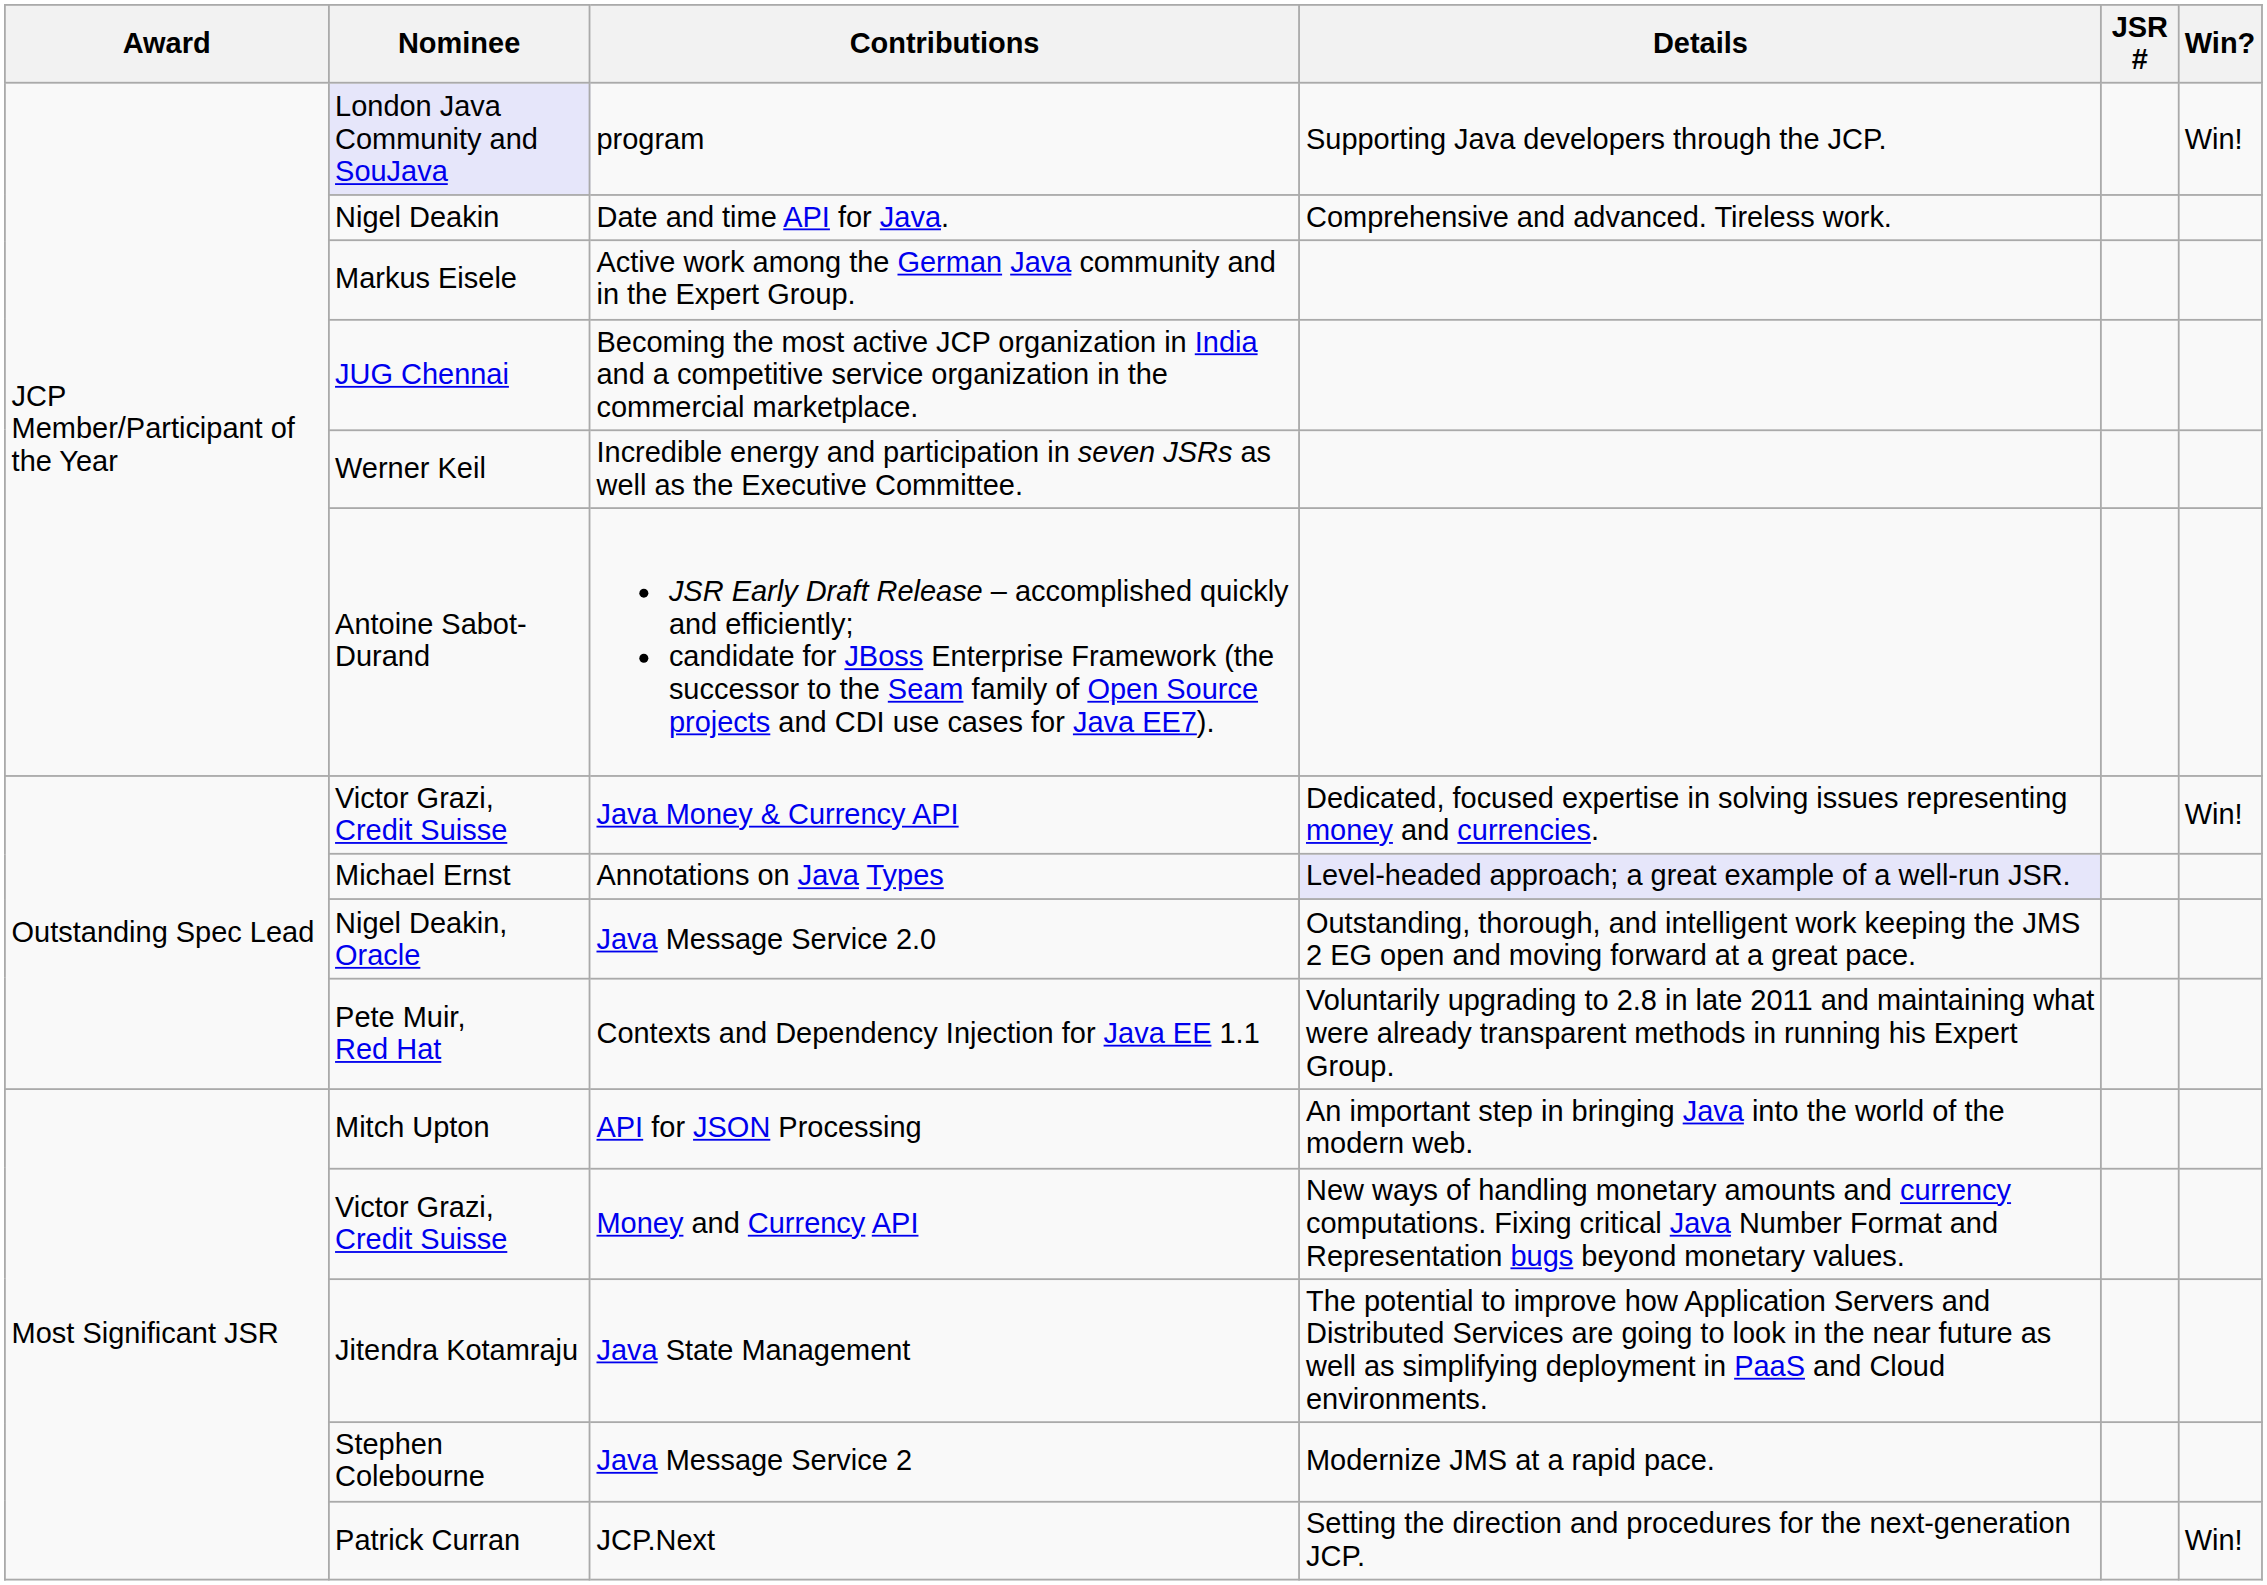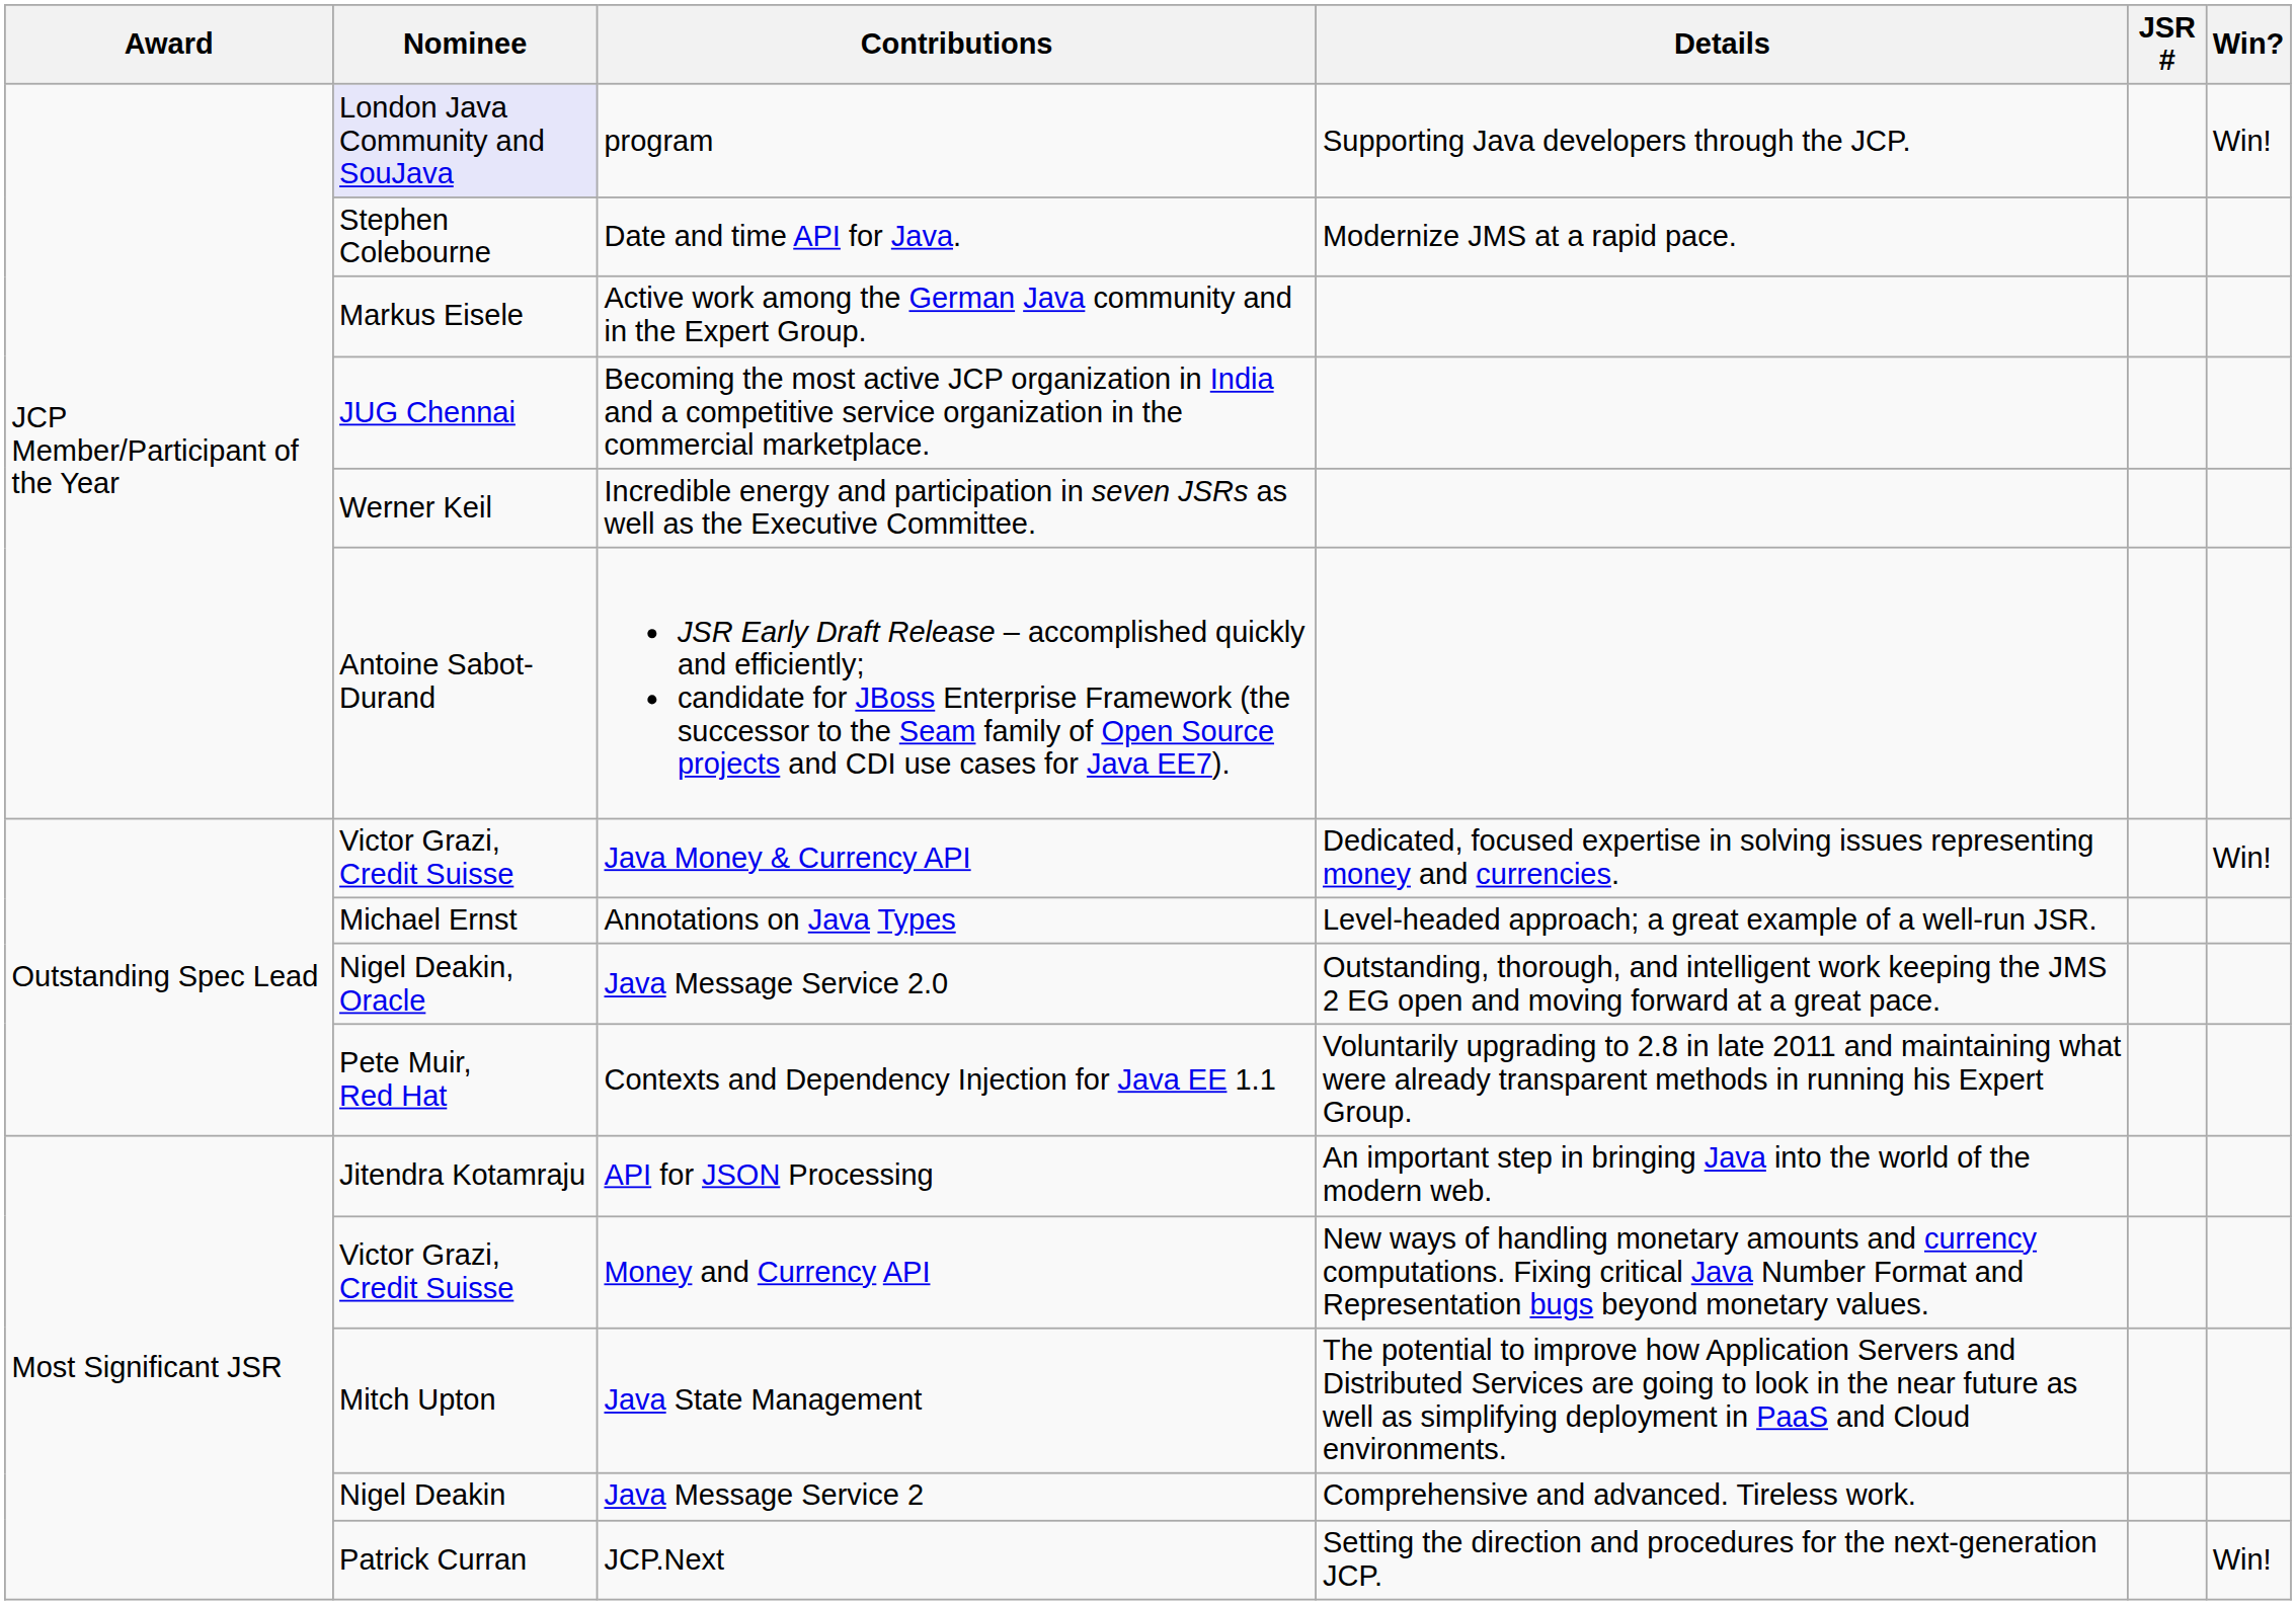Date and time API for Java. | Nominee: Nigel Deakin -> Stephen Colebourne
Date and time API for Java. | Details: Comprehensive and advanced. Tireless work. -> Modernize JMS at a rapid pace.
Annotations on Java Types | Details: lavender background -> no background
API for JSON Processing | Nominee: Mitch Upton -> Jitendra Kotamraju
Java State Management | Nominee: Jitendra Kotamraju -> Mitch Upton
Java Message Service 2 | Nominee: Stephen Colebourne -> Nigel Deakin
Java Message Service 2 | Details: Modernize JMS at a rapid pace. -> Comprehensive and advanced. Tireless work.
